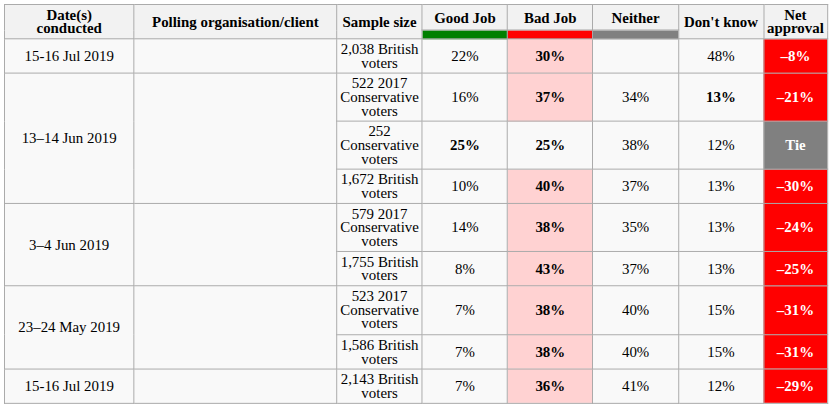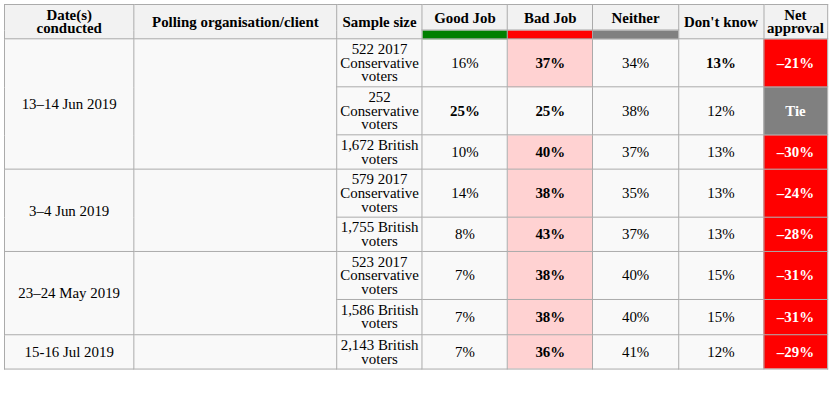- row: 15-16 Jul 2019 | 2,038 British voters | 22% | 30% | 48% | –8%
1,755 British voters | Net approval: –25% -> –28%
